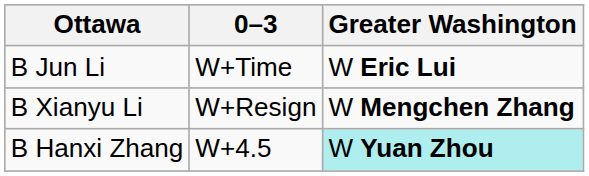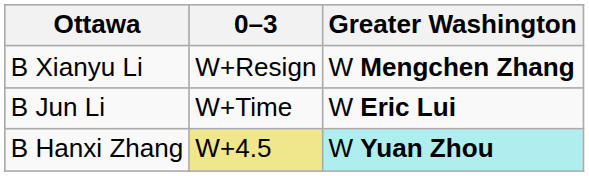rows swapped: B Jun Li <-> B Xianyu Li
B Hanxi Zhang | 0–3: no background -> khaki background
